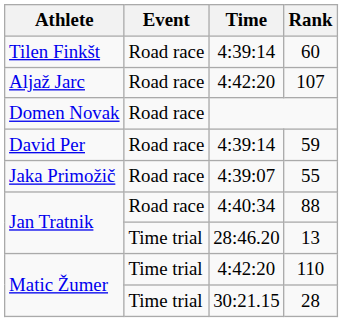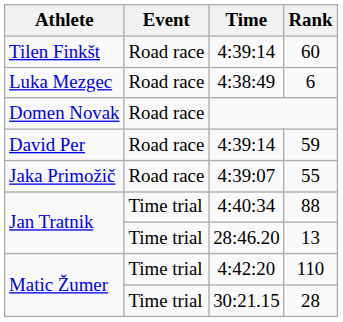- row: Aljaž Jarc | Road race | 4:42:20 | 107
+ row: Luka Mezgec | Road race | 4:38:49 | 6
88 | Event: Road race -> Time trial
